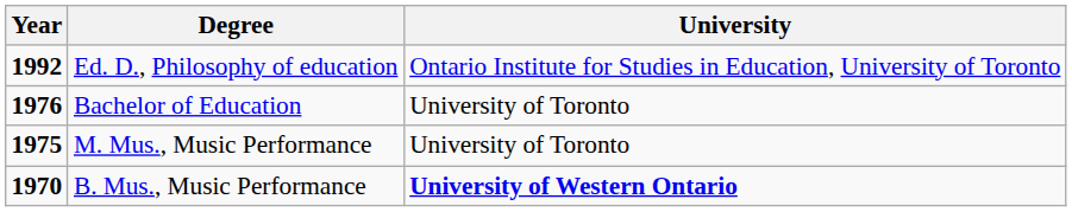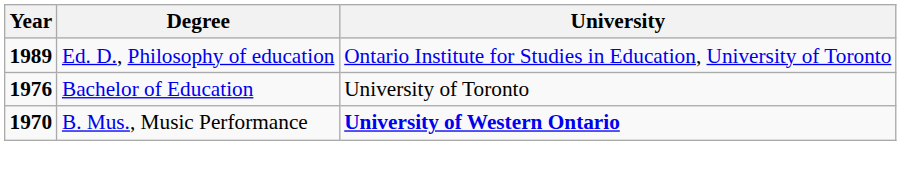Ed. D., Philosophy of education | Year: 1992 -> 1989
- row: 1975 | M. Mus., Music Performance | University of Toronto
